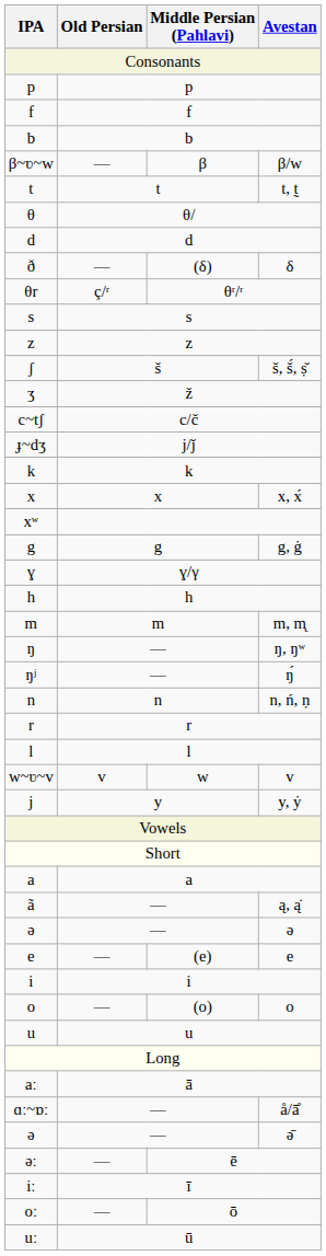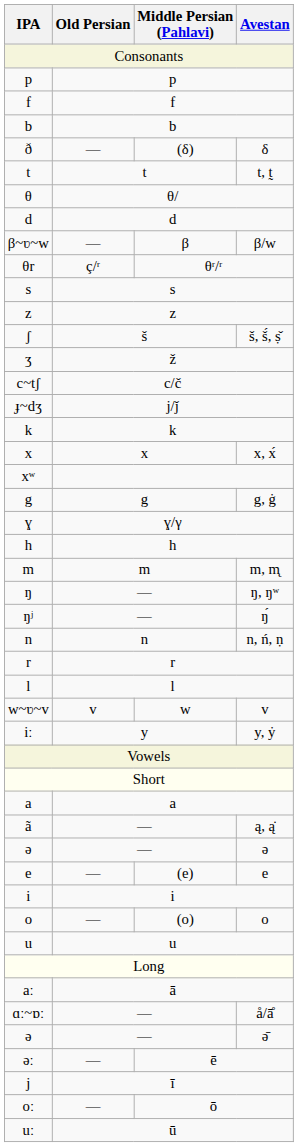rows swapped: β/w <-> δ
y, ẏ | IPA: j -> iː
ī | IPA: iː -> j
